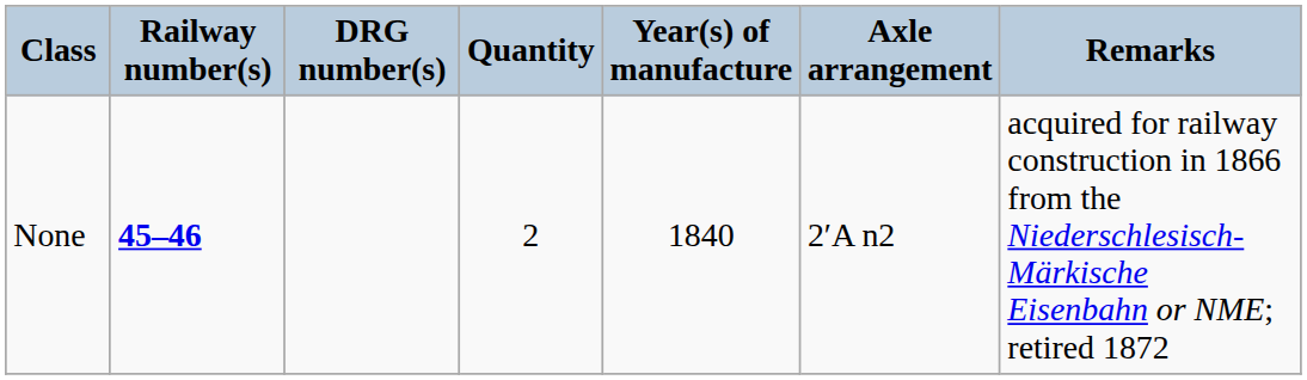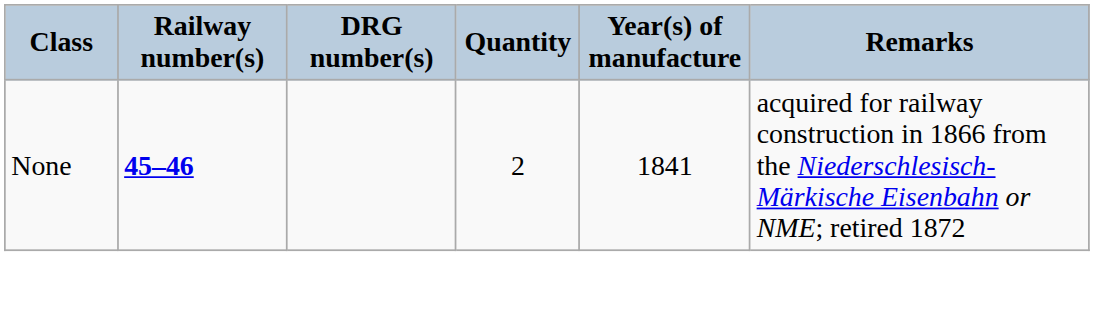- column: Axle arrangement | 2′A n2
None | Year(s) of manufacture: 1840 -> 1841
